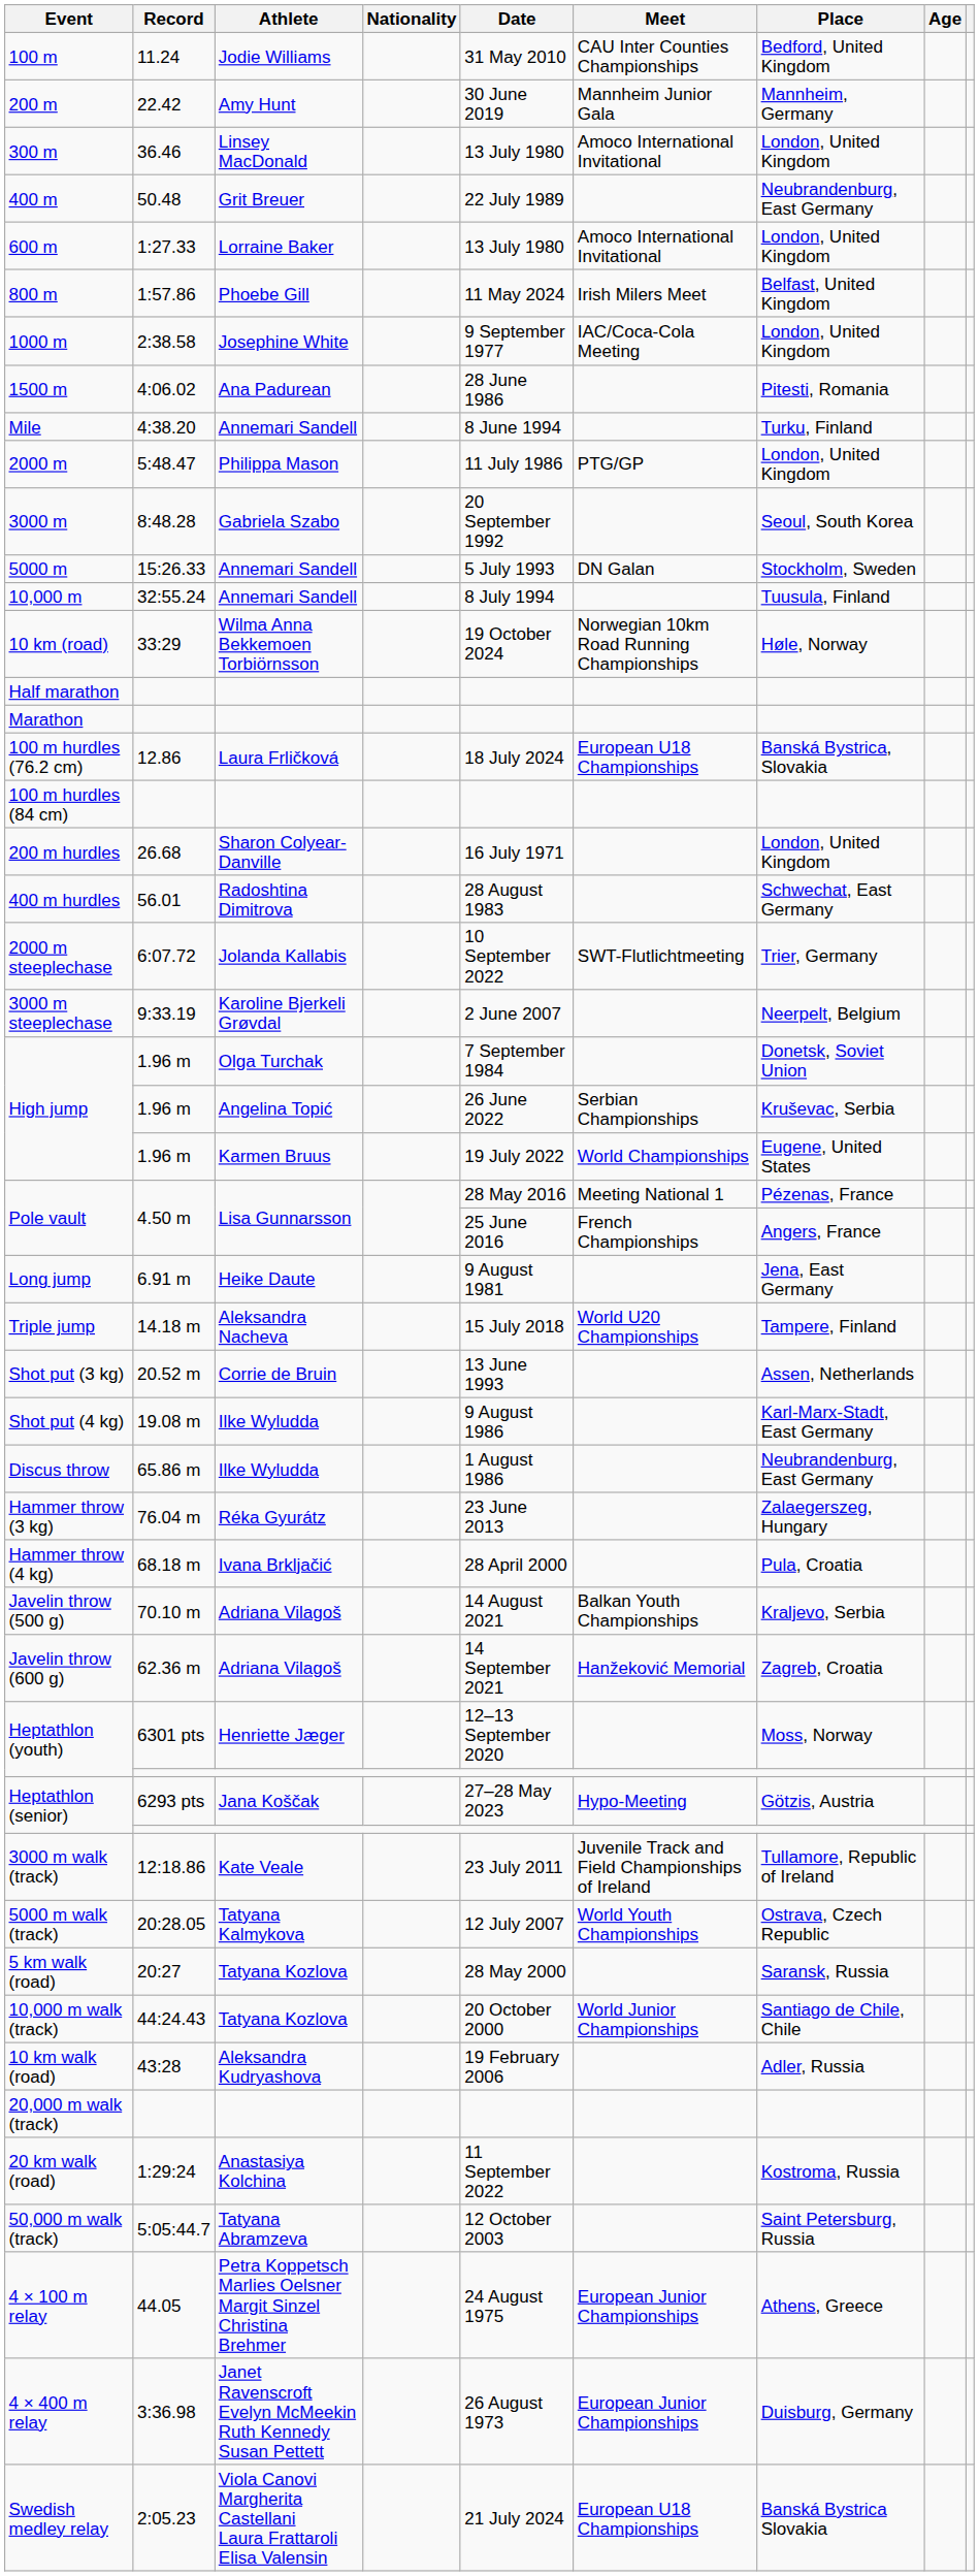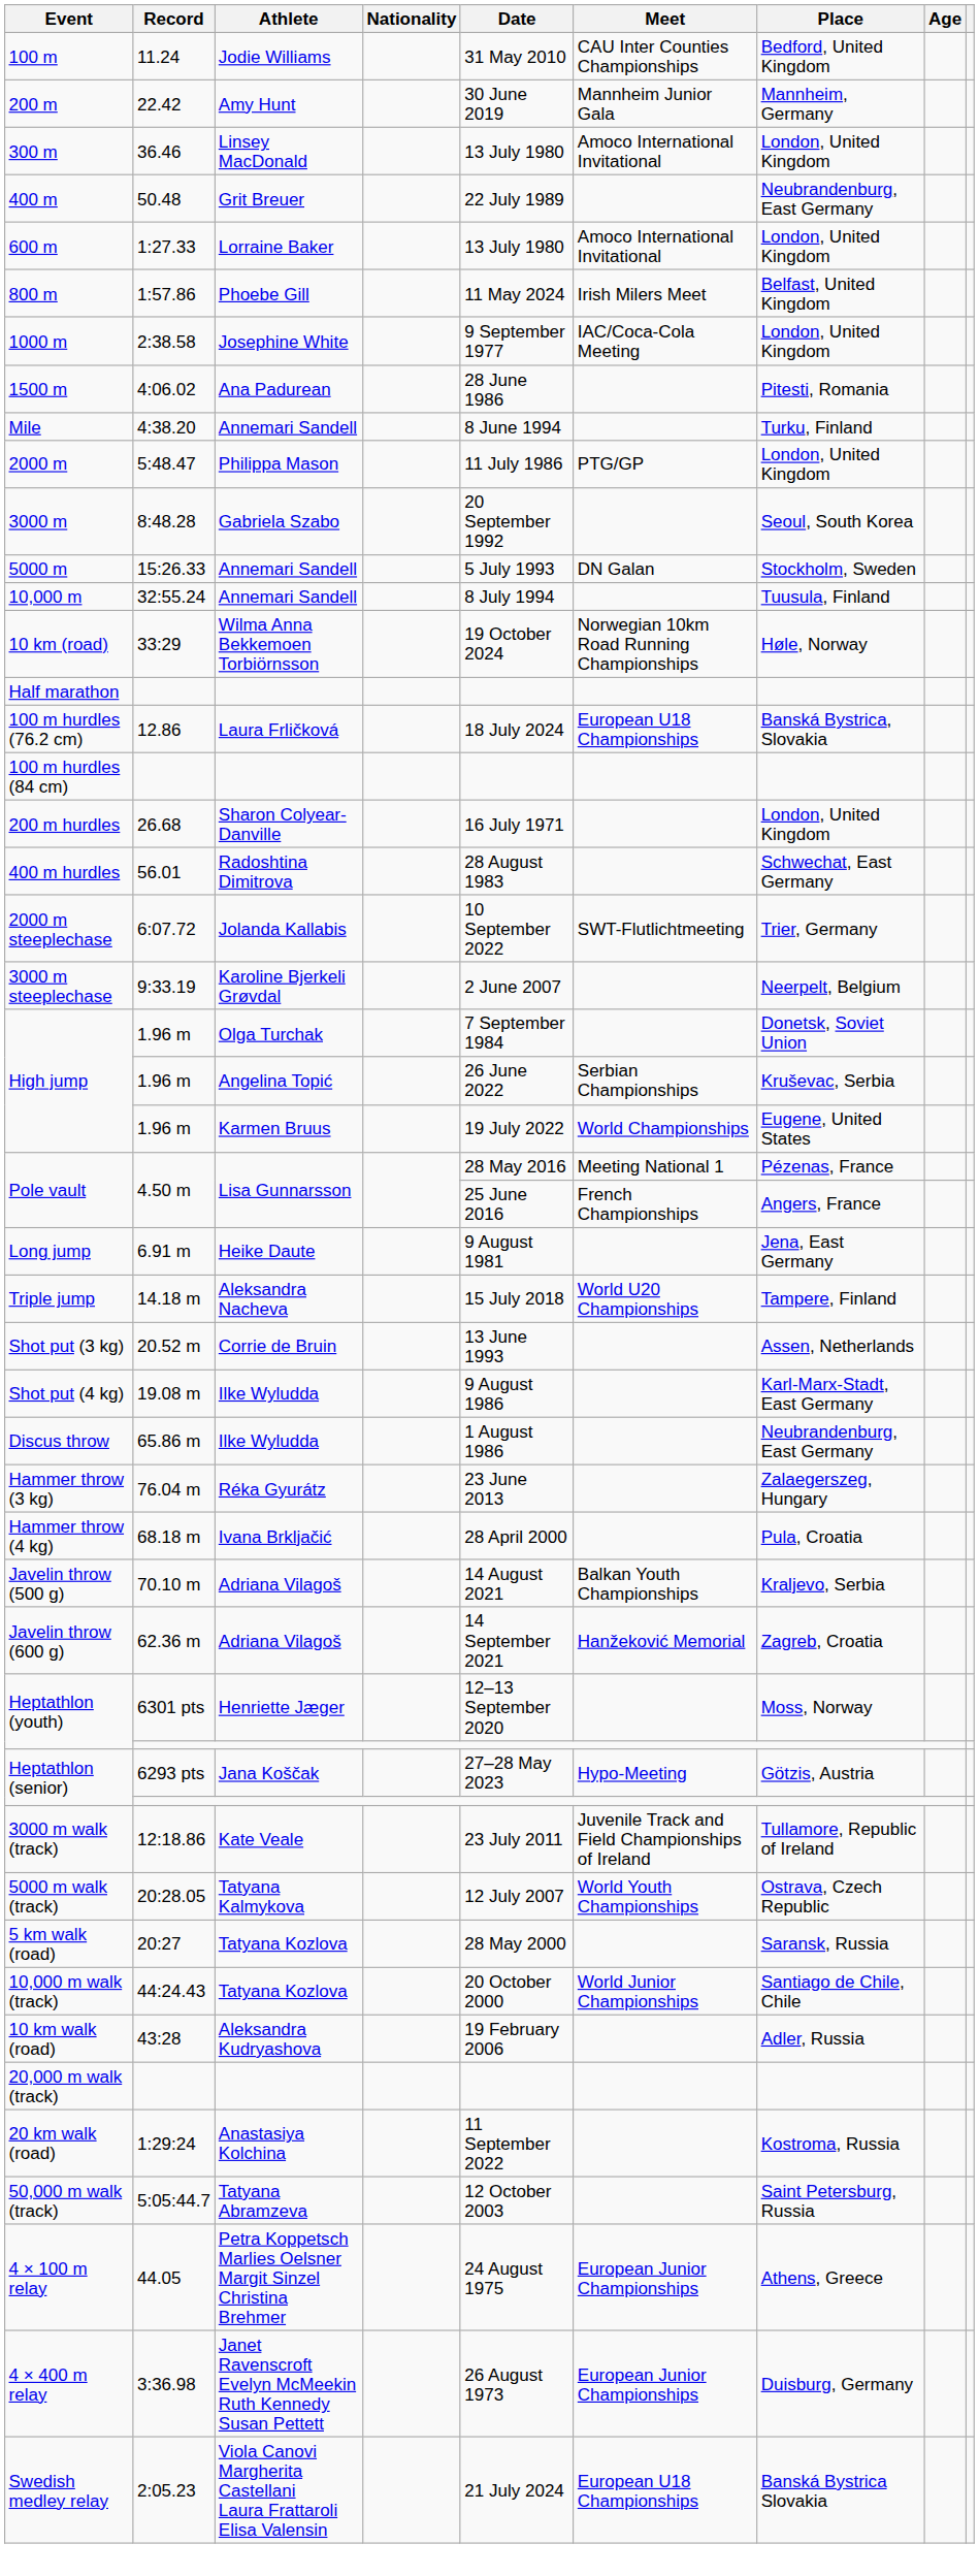- row: Marathon
